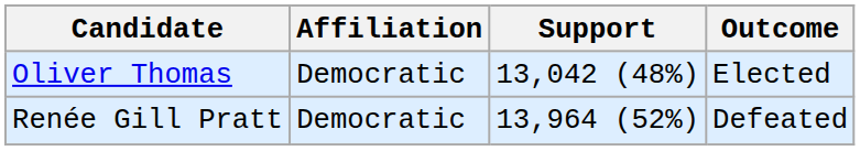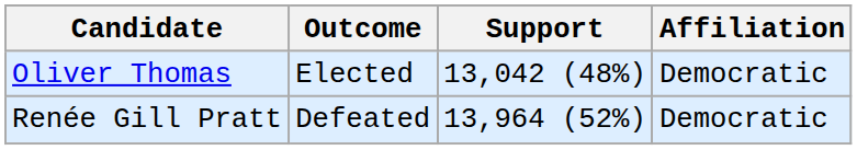columns swapped: Affiliation <-> Outcome
